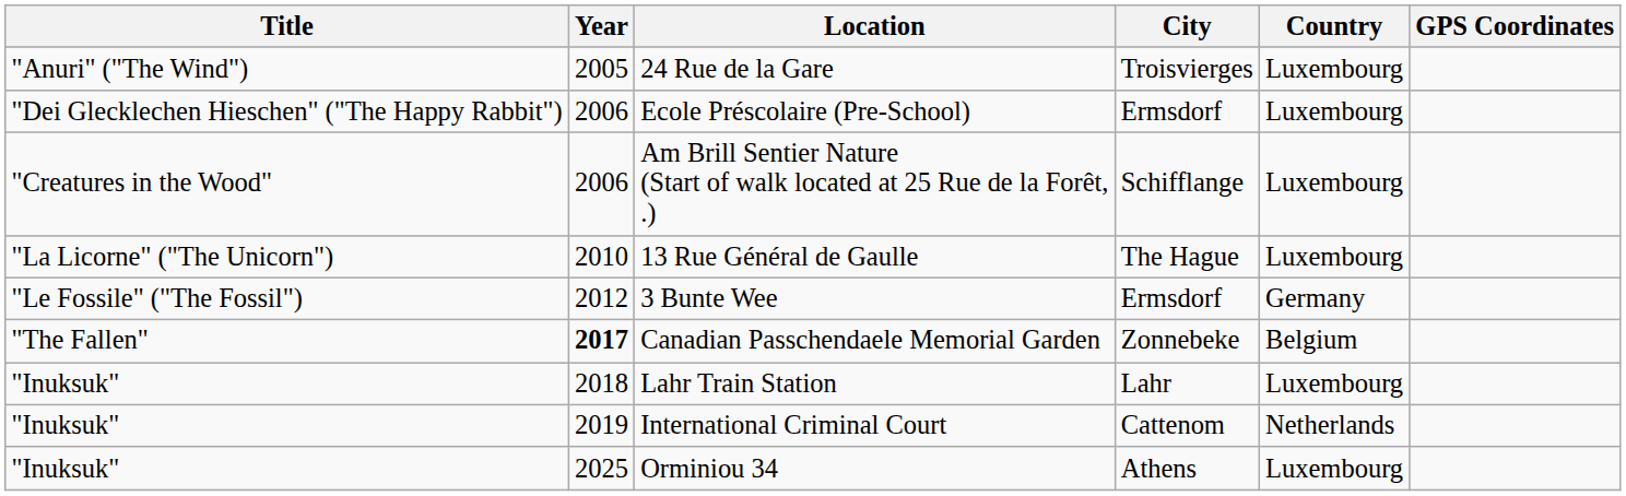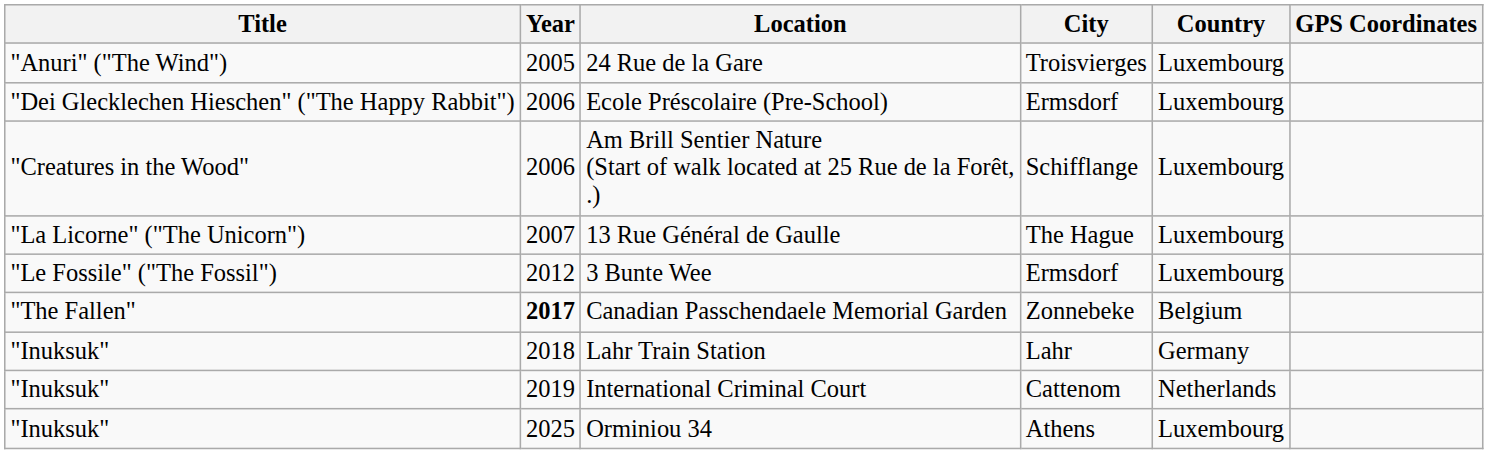13 Rue Général de Gaulle | Year: 2010 -> 2007
3 Bunte Wee | Country: Germany -> Luxembourg
Lahr Train Station | Country: Luxembourg -> Germany
